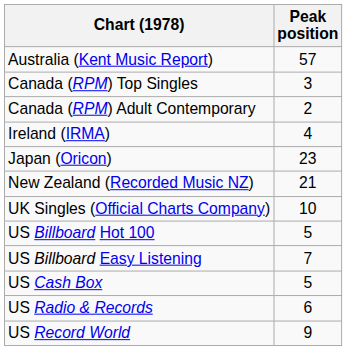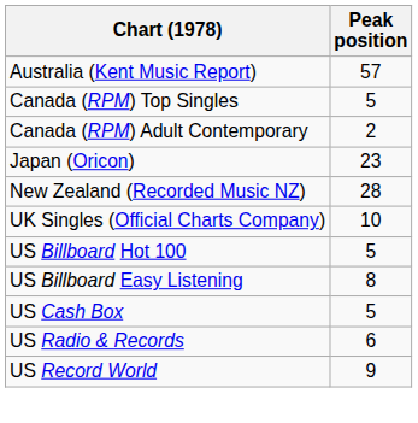Canada (RPM) Top Singles | Peak position: 3 -> 5
- row: Ireland (IRMA) | 4
New Zealand (Recorded Music NZ) | Peak position: 21 -> 28
US Billboard Easy Listening | Peak position: 7 -> 8
